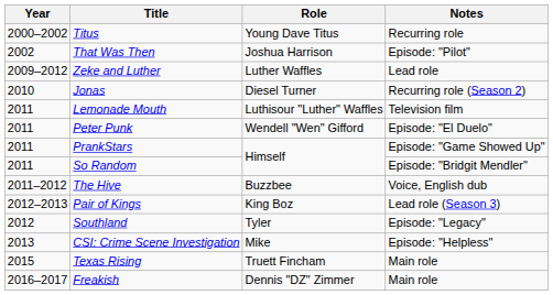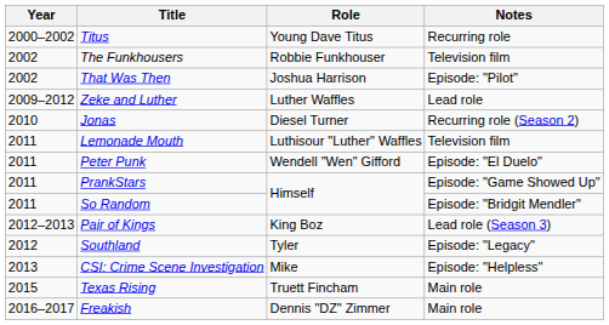+ row: 2002 | The Funkhousers | Robbie Funkhouser | Television film
- row: 2011–2012 | The Hive | Buzzbee | Voice, English dub
